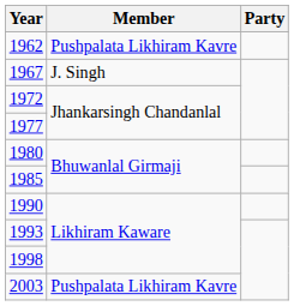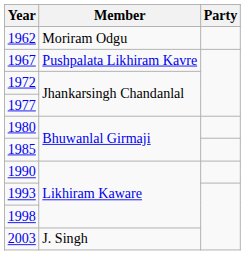1962 | Member: Pushpalata Likhiram Kavre -> Moriram Odgu
1967 | Member: J. Singh -> Pushpalata Likhiram Kavre
2003 | Member: Pushpalata Likhiram Kavre -> J. Singh
